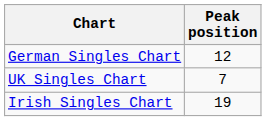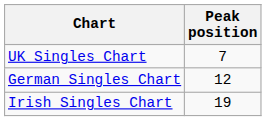rows swapped: UK Singles Chart <-> German Singles Chart
